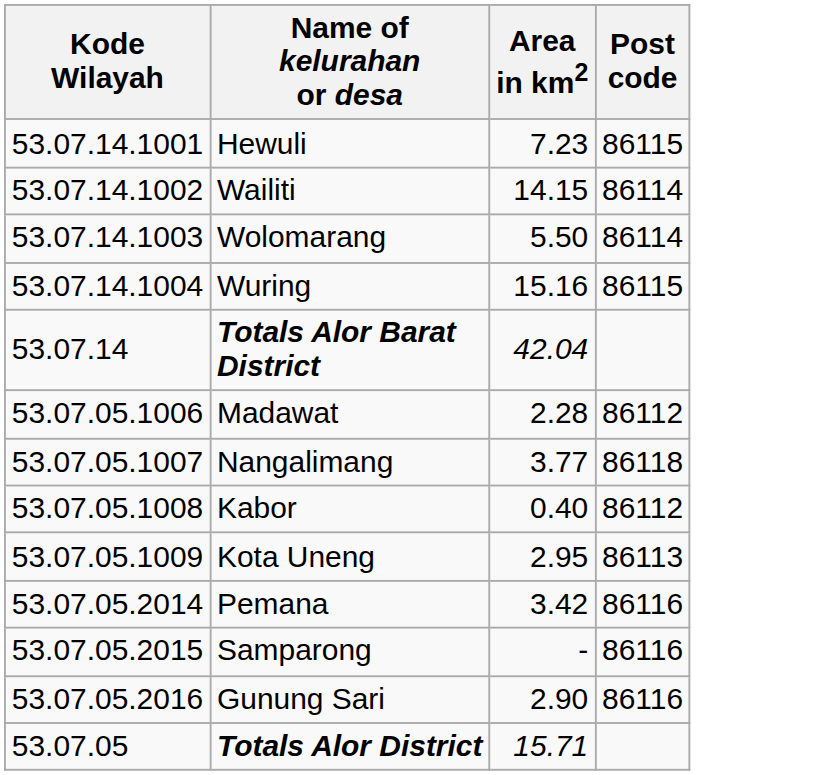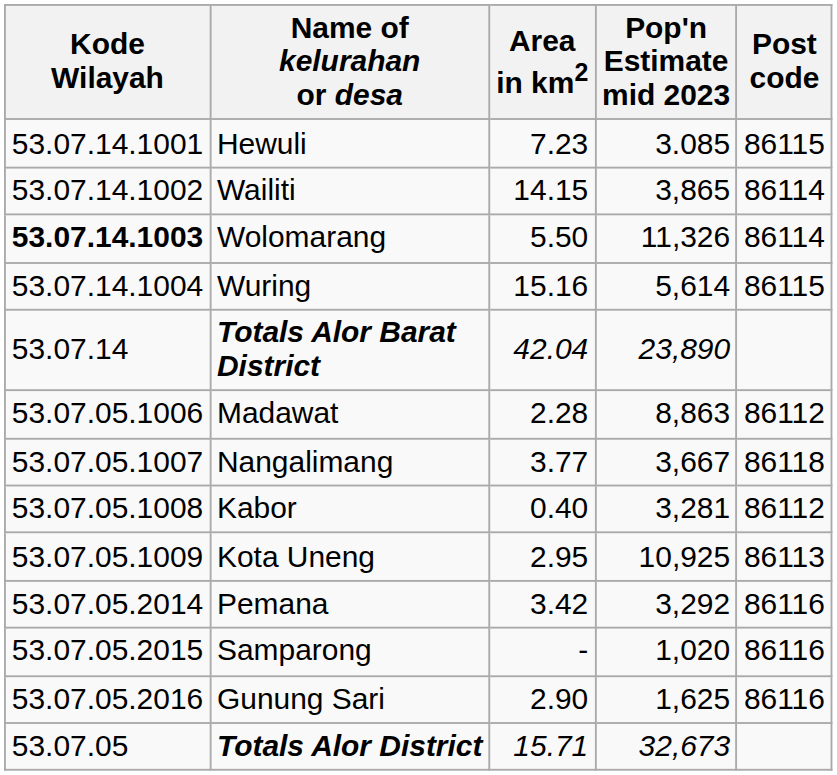+ column: Pop'n Estimate mid 2023 | 3.085 | 3,865 | 11,326 | 5,614 | 23,890 | 8,863 | 3,667 | 3,281 | 10,925 | 3,292 | 1,020 | 1,625 | 32,673
Wolomarang | Kode Wilayah: normal -> bold
